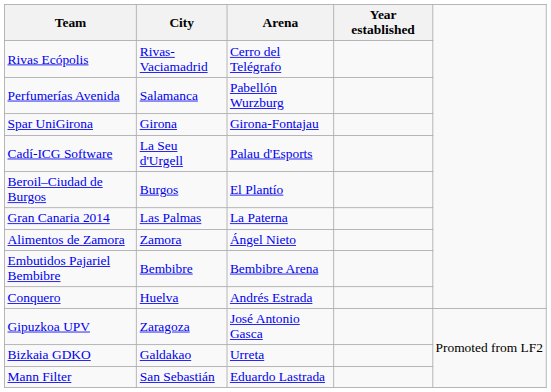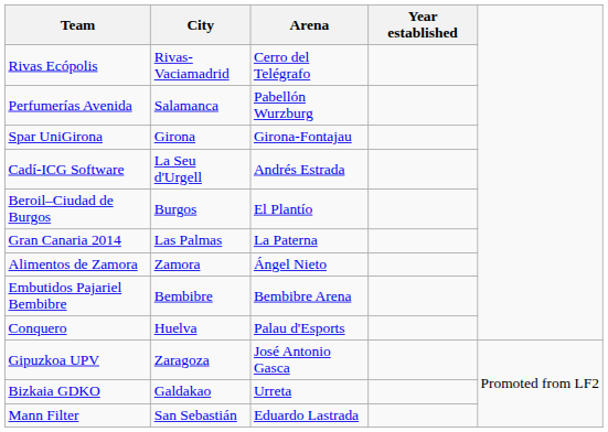Cadí-ICG Software | Arena: Palau d'Esports -> Andrés Estrada
Conquero | Arena: Andrés Estrada -> Palau d'Esports
